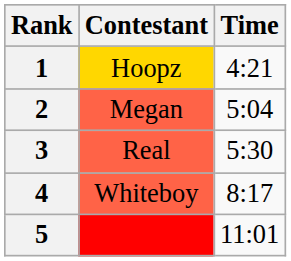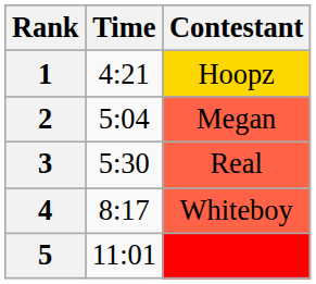columns swapped: Contestant <-> Time
